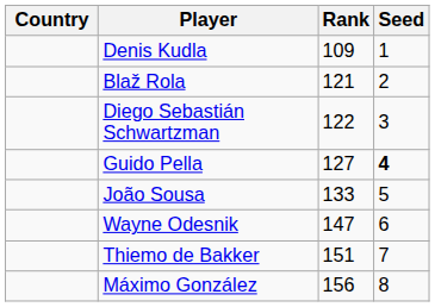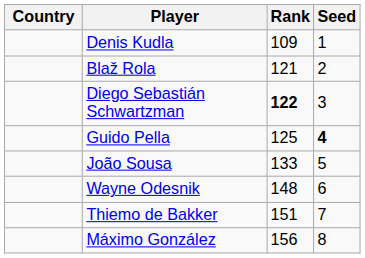Diego Sebastián Schwartzman | Rank: normal -> bold
Guido Pella | Rank: 127 -> 125
Wayne Odesnik | Rank: 147 -> 148
